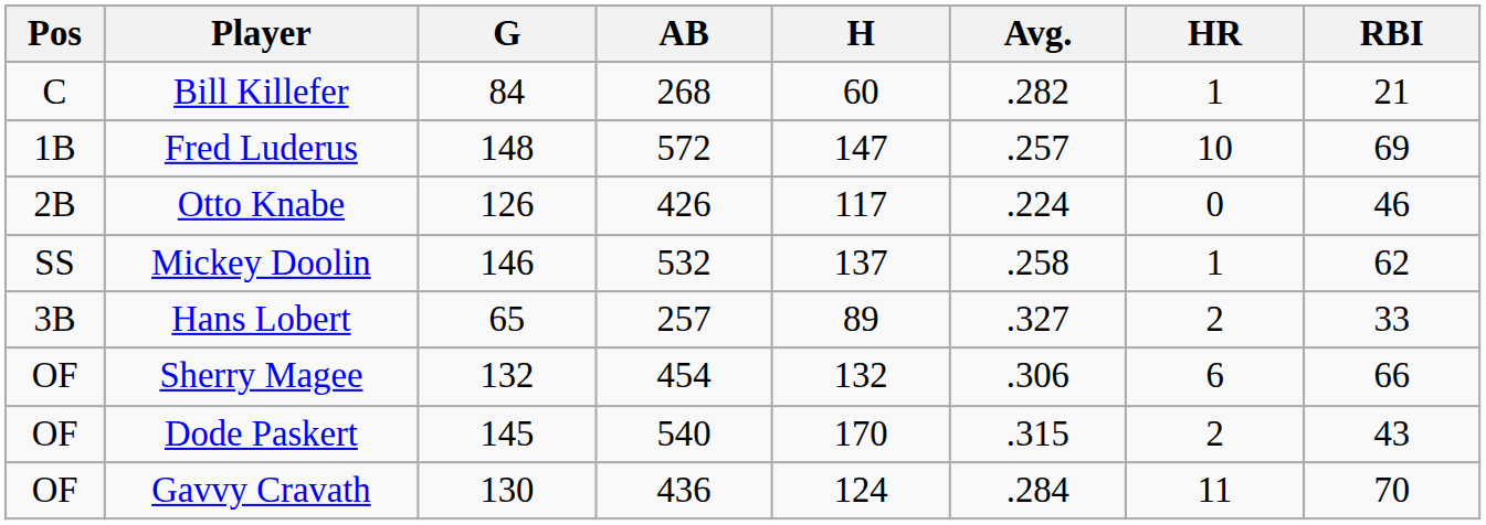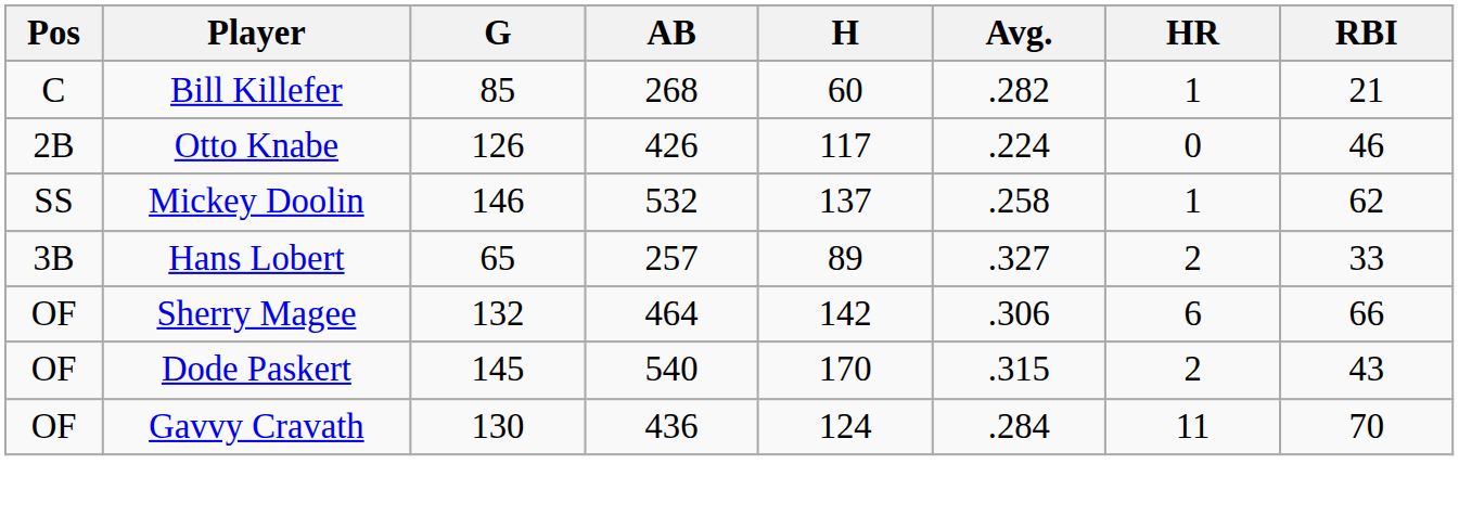Bill Killefer | G: 84 -> 85
- row: 1B | Fred Luderus | 148 | 572 | 147 | .257 | 10 | 69
Sherry Magee | AB: 454 -> 464
Sherry Magee | H: 132 -> 142
